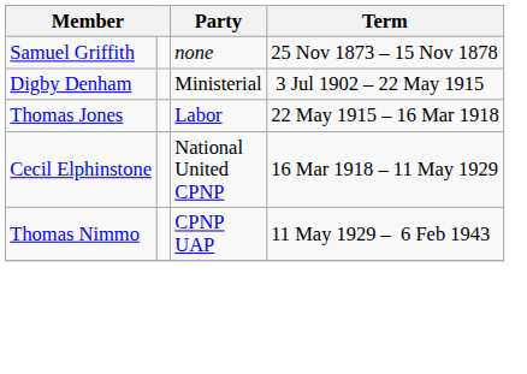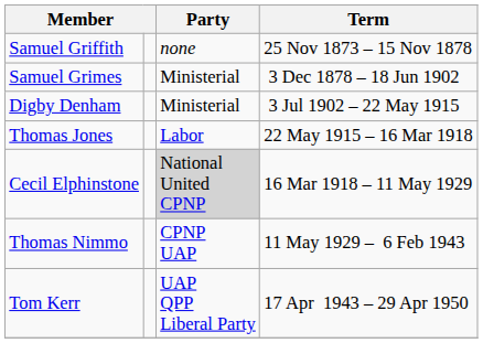+ row: Samuel Grimes | Ministerial | 3 Dec 1878 – 18 Jun 1902
Cecil Elphinstone | Party: no background -> lightgrey background
+ row: Tom Kerr | UAP QPP Liberal Party | 17 Apr 1943 – 29 Apr 1950
